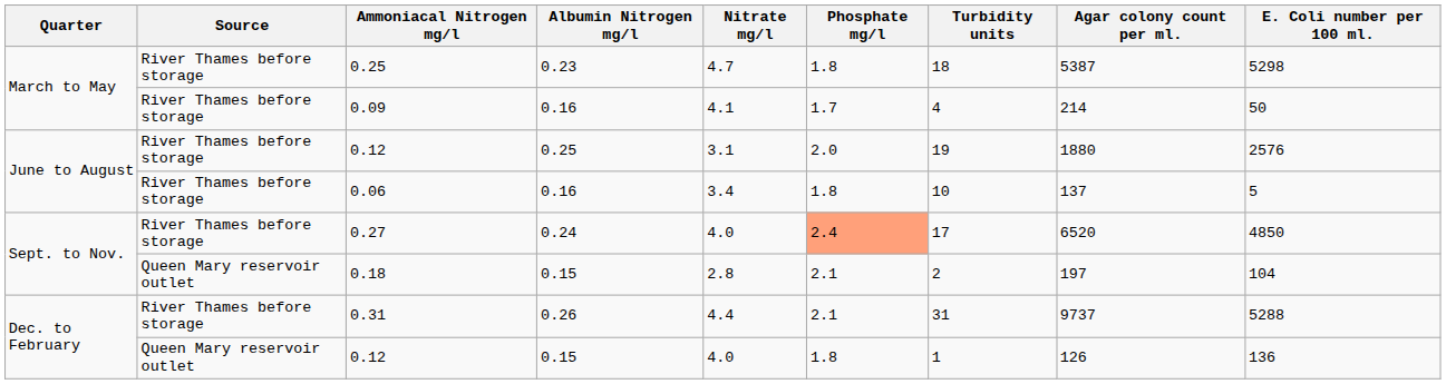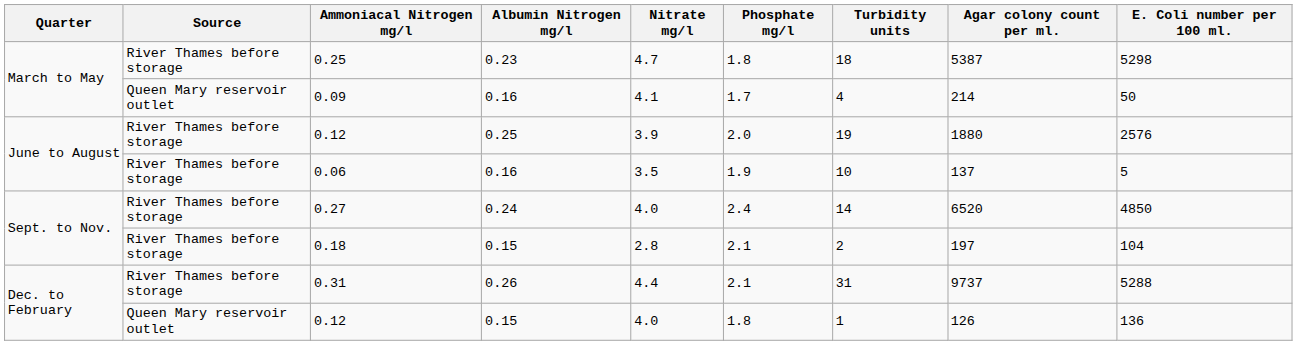0.09 | Source: River Thames before storage -> Queen Mary reservoir outlet
0.12 / 0.25 | Nitrate mg/l: 3.1 -> 3.9
0.06 | Nitrate mg/l: 3.4 -> 3.5
0.06 | Phosphate mg/l: 1.8 -> 1.9
0.27 | Phosphate mg/l: lightsalmon background -> no background
0.27 | Turbidity units: 17 -> 14
0.18 | Source: Queen Mary reservoir outlet -> River Thames before storage
